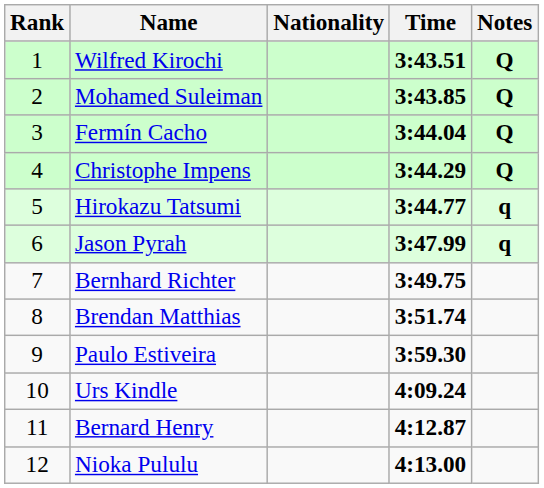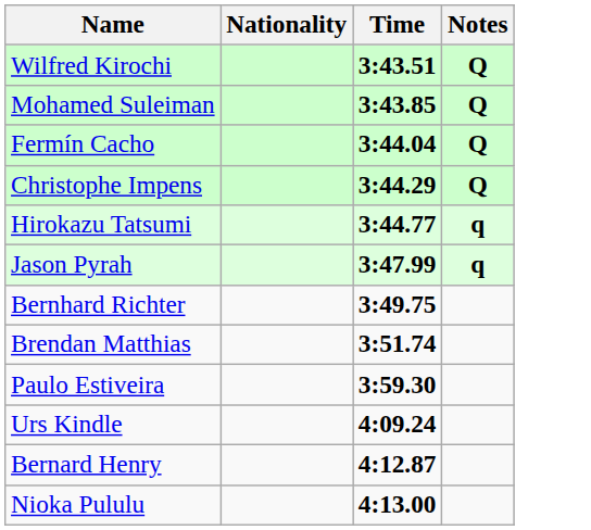- column: Rank | 1 | 2 | 3 | 4 | 5 | 6 | 7 | 8 | 9 | 10 | 11 | 12
